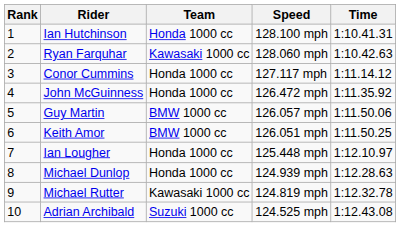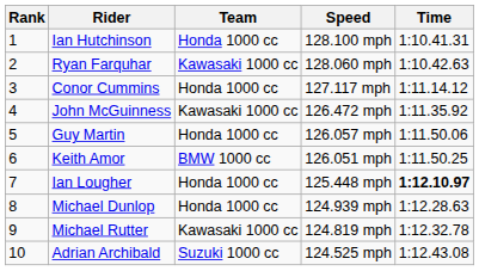John McGuinness | Team: Honda 1000 cc -> Kawasaki 1000 cc
Guy Martin | Team: BMW 1000 cc -> Honda 1000 cc
Ian Lougher | Time: normal -> bold
